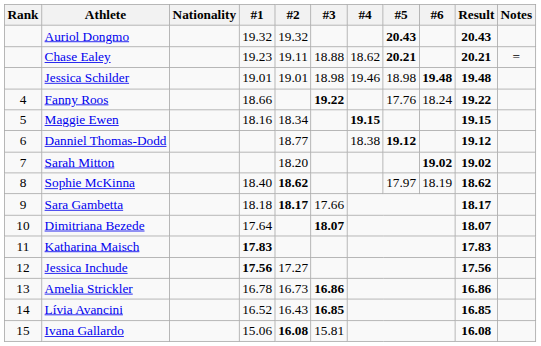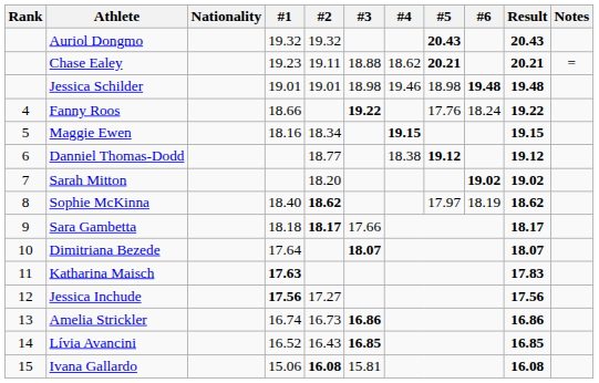Katharina Maisch | #1: 17.83 -> 17.63
Amelia Strickler | #1: 16.78 -> 16.74
